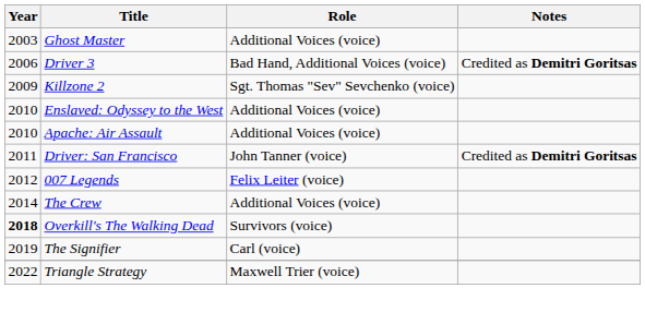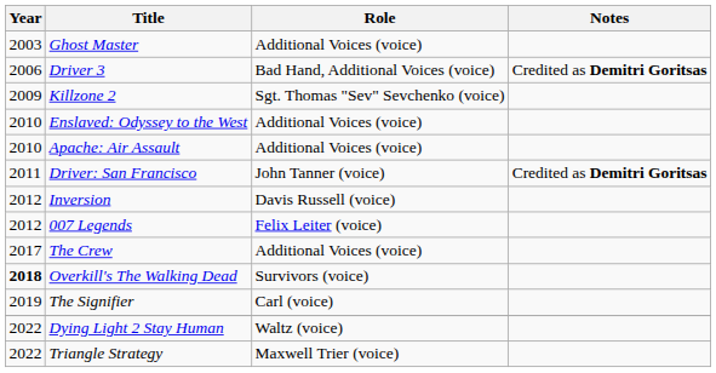+ row: 2012 | Inversion | Davis Russell (voice)
The Crew | Year: 2014 -> 2017
+ row: 2022 | Dying Light 2 Stay Human | Waltz (voice)
